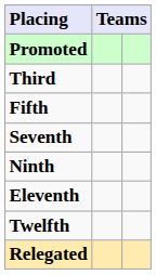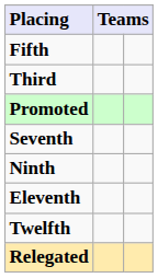rows swapped: Promoted <-> Fifth
